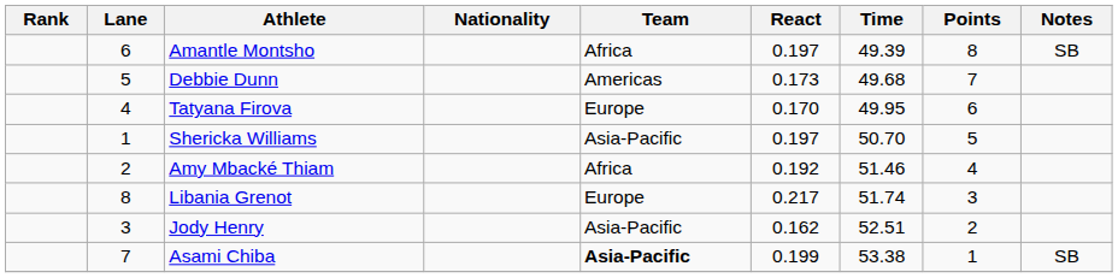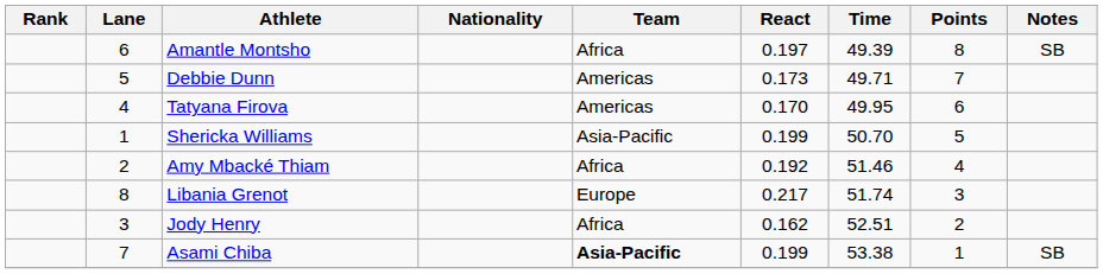Debbie Dunn | Time: 49.68 -> 49.71
Tatyana Firova | Team: Europe -> Americas
Shericka Williams | React: 0.197 -> 0.199
Jody Henry | Team: Asia-Pacific -> Africa
